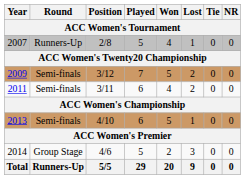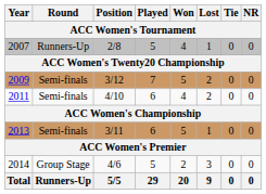2011 | Position: 3/11 -> 4/10
2013 | Position: 4/10 -> 3/11
